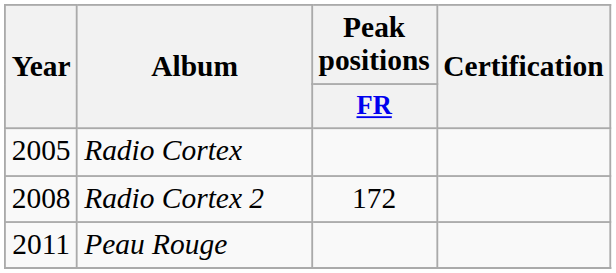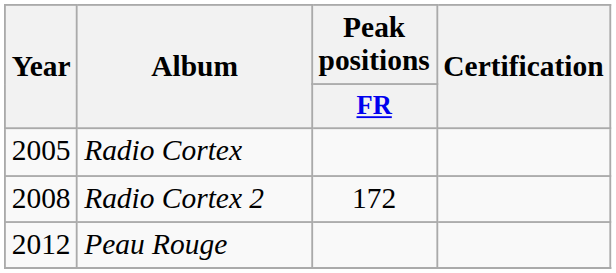Peau Rouge | Year: 2011 -> 2012
